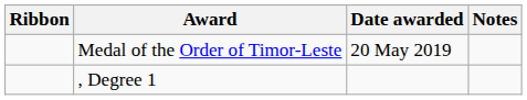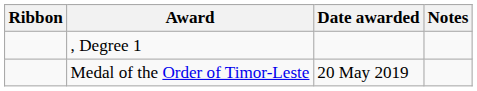rows swapped: , Degree 1 <-> Medal of the Order of Timor-Leste
